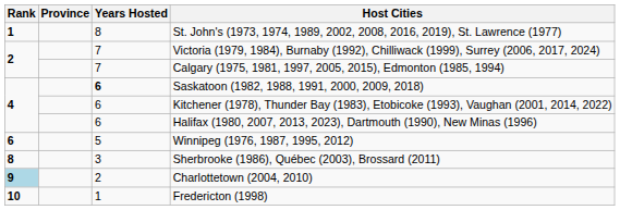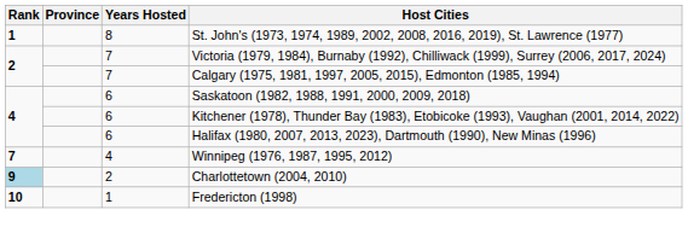Saskatoon (1982, 1988, 1991, 2000, 2009, 2018) | Years Hosted: bold -> normal
Winnipeg (1976, 1987, 1995, 2012) | Rank: 6 -> 7
Winnipeg (1976, 1987, 1995, 2012) | Years Hosted: 5 -> 4
- row: 8 | 3 | Sherbrooke (1986), Québec (2003), Brossard (2011)
